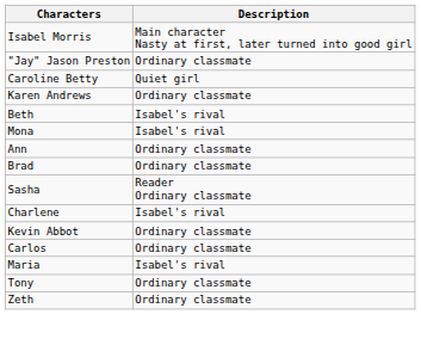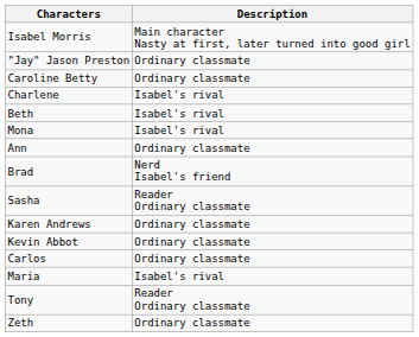Caroline Betty | Description: Quiet girl -> Ordinary classmate
rows swapped: Charlene <-> Karen Andrews
Brad | Description: Ordinary classmate -> Nerd Isabel's friend
Tony | Description: Ordinary classmate -> Reader Ordinary classmate
